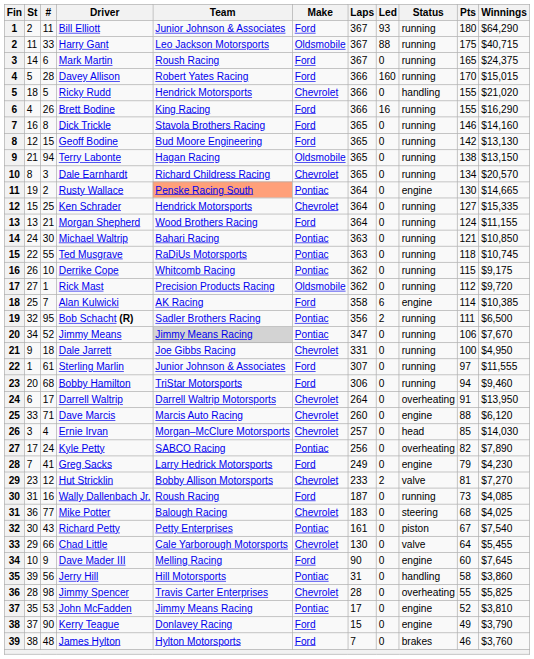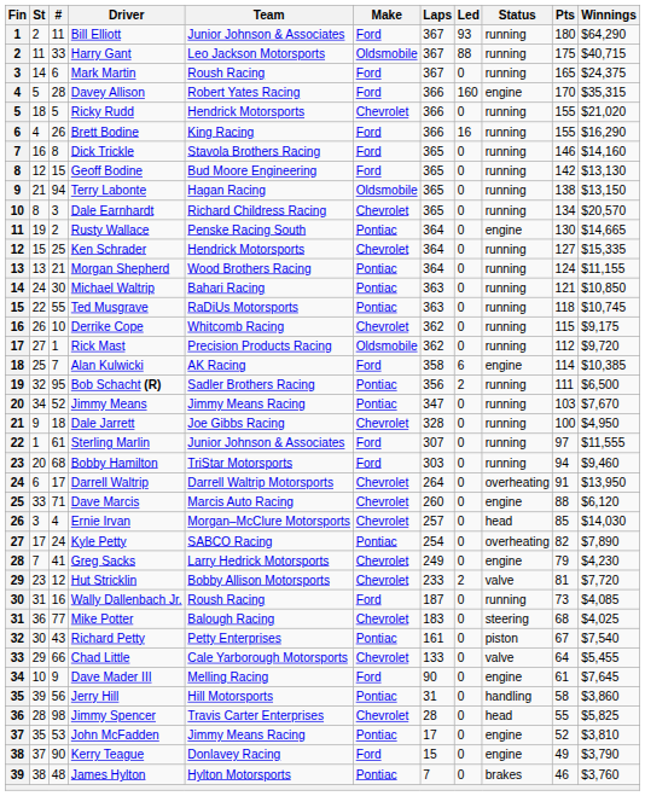Davey Allison | Status: running -> engine
Davey Allison | Winnings: $15,015 -> $35,315
Ricky Rudd | Status: handling -> running
Rusty Wallace | Team: lightsalmon background -> no background
Morgan Shepherd | Make: Ford -> Pontiac
Derrike Cope | Make: Pontiac -> Chevrolet
Jimmy Means | Team: lightgrey background -> no background
Jimmy Means | Pts: 106 -> 103
Dale Jarrett | Laps: 331 -> 328
Bobby Hamilton | Laps: 306 -> 303
Kyle Petty | Laps: 256 -> 254
Greg Sacks | Make: Ford -> Chevrolet
Hut Stricklin | Winnings: $7,270 -> $7,720
Chad Little | Laps: 130 -> 133
Dave Mader III | Pts: 60 -> 61
Jimmy Spencer | Status: overheating -> head
James Hylton | Make: Ford -> Pontiac
